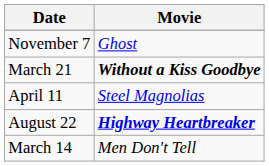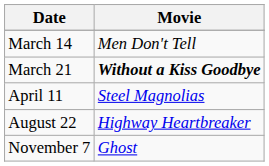rows swapped: March 14 <-> November 7
August 22 | Movie: bold -> normal
